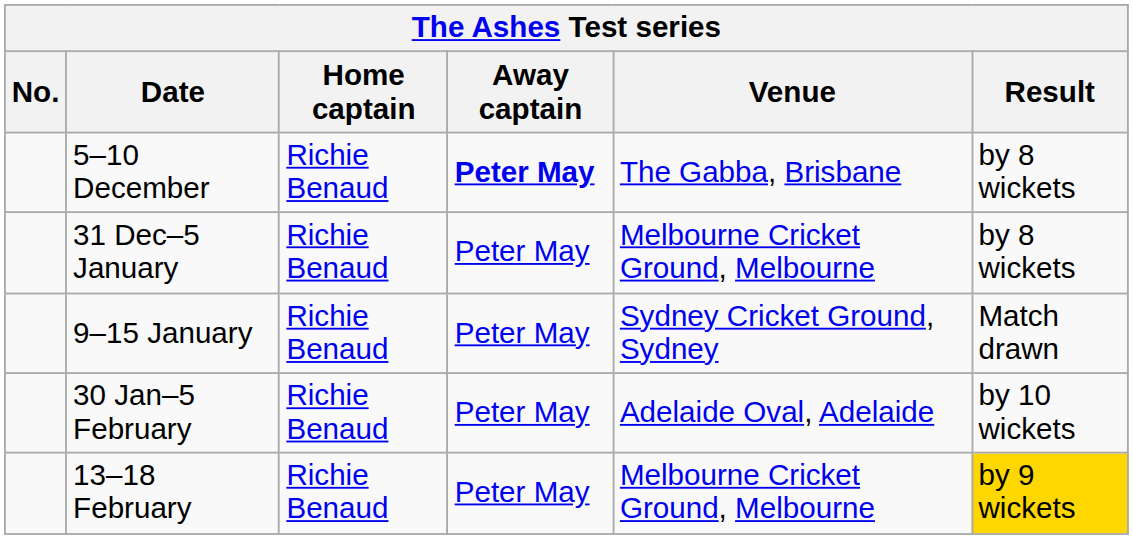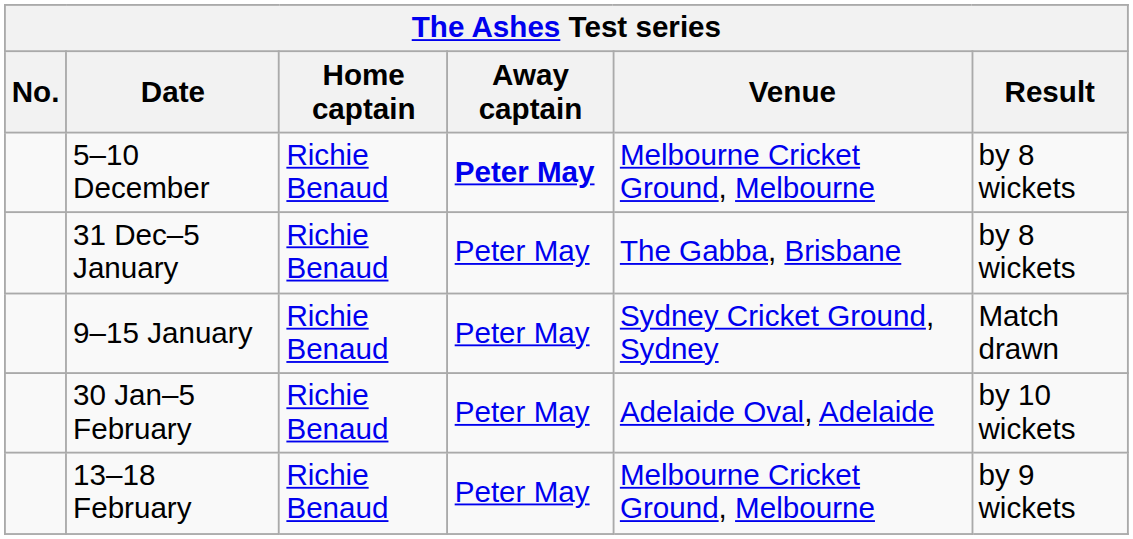5–10 December | Venue: The Gabba, Brisbane -> Melbourne Cricket Ground, Melbourne
31 Dec–5 January | Venue: Melbourne Cricket Ground, Melbourne -> The Gabba, Brisbane
13–18 February | Result: gold background -> no background
